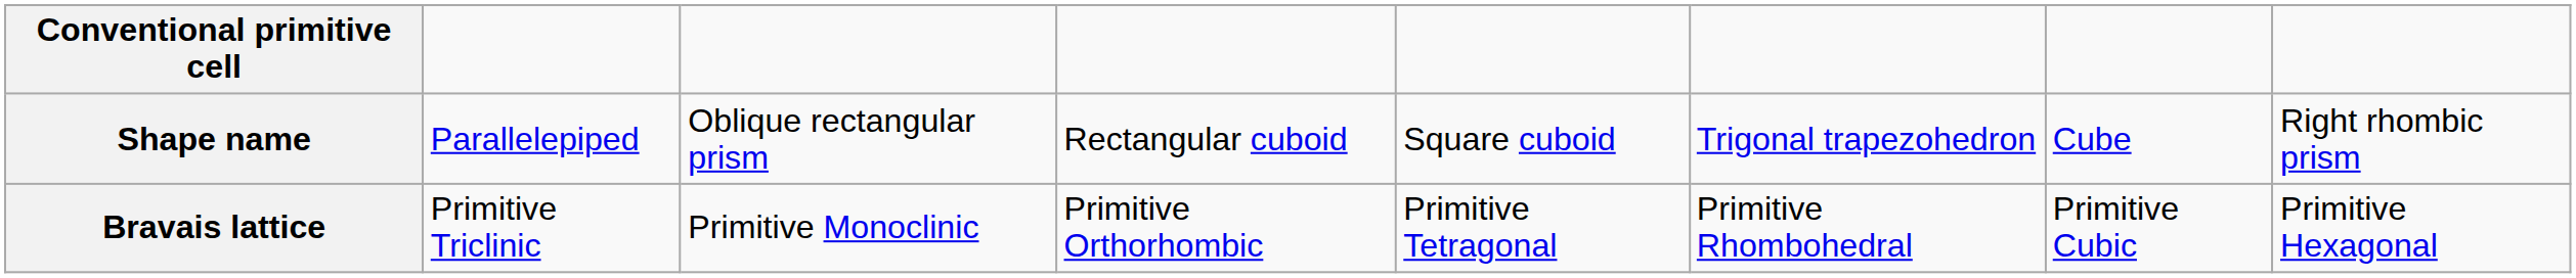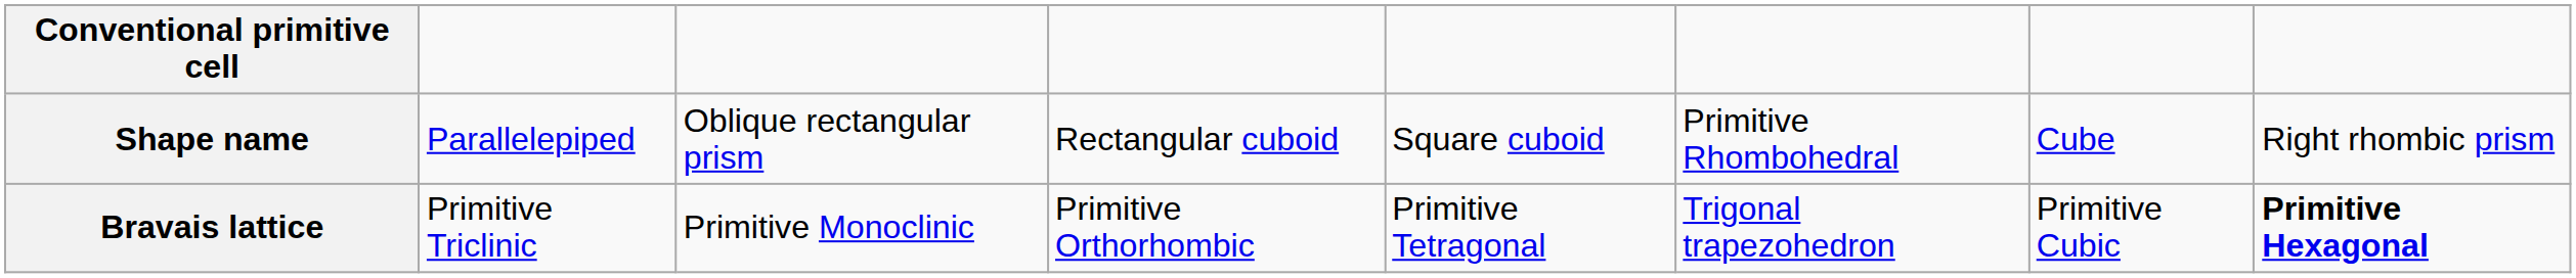Shape name | column 6: Trigonal trapezohedron -> Primitive Rhombohedral
Bravais lattice | column 6: Primitive Rhombohedral -> Trigonal trapezohedron
Bravais lattice | column 8: normal -> bold
